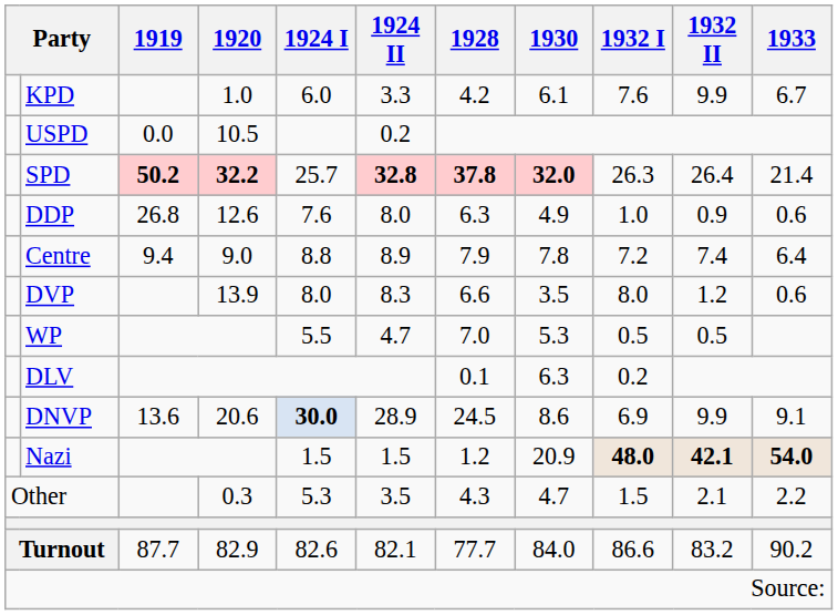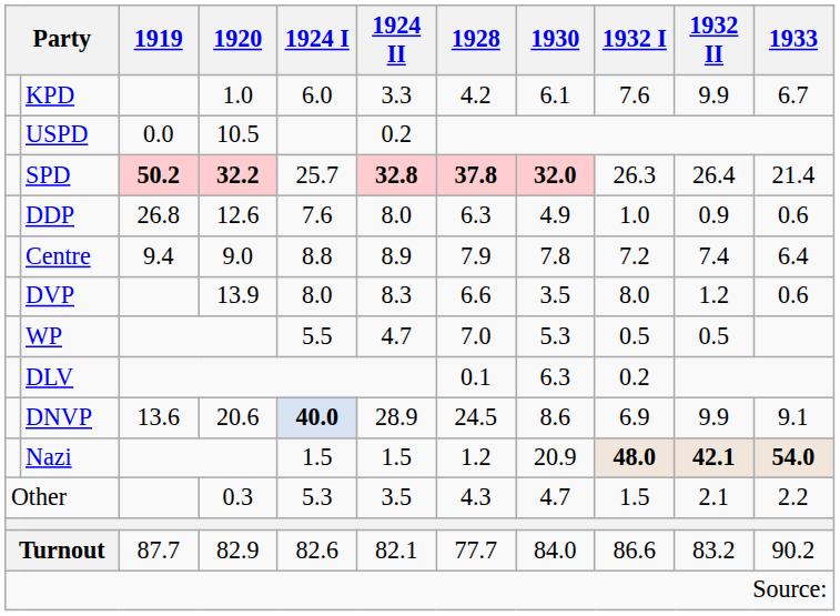DNVP | 1924 I: 30.0 -> 40.0
